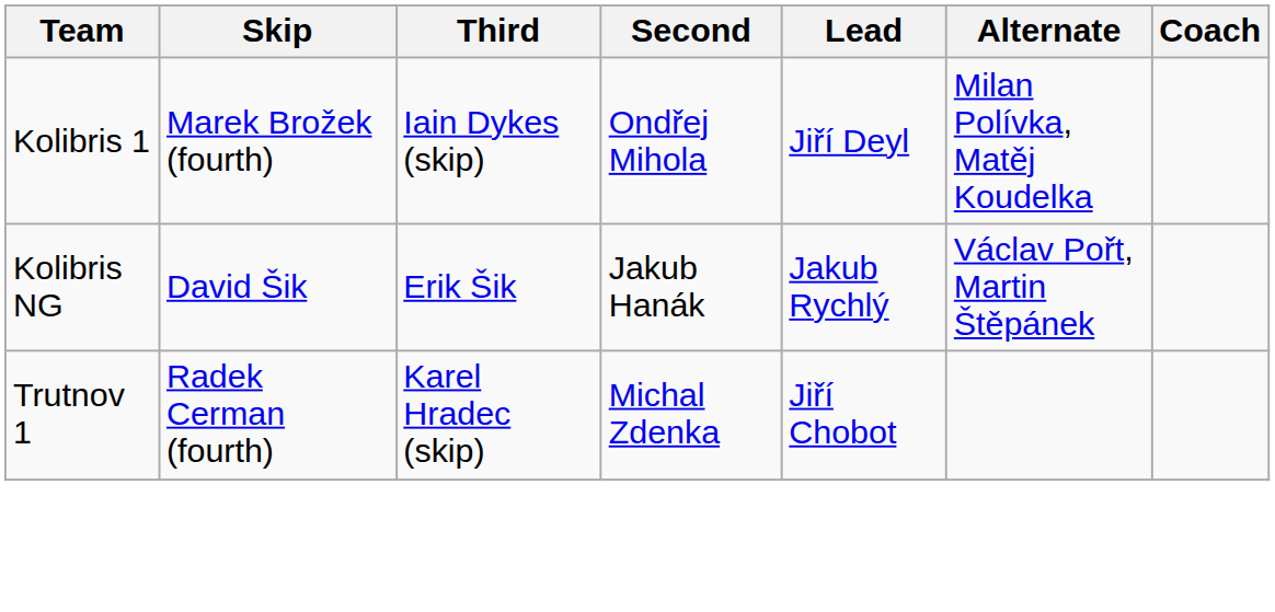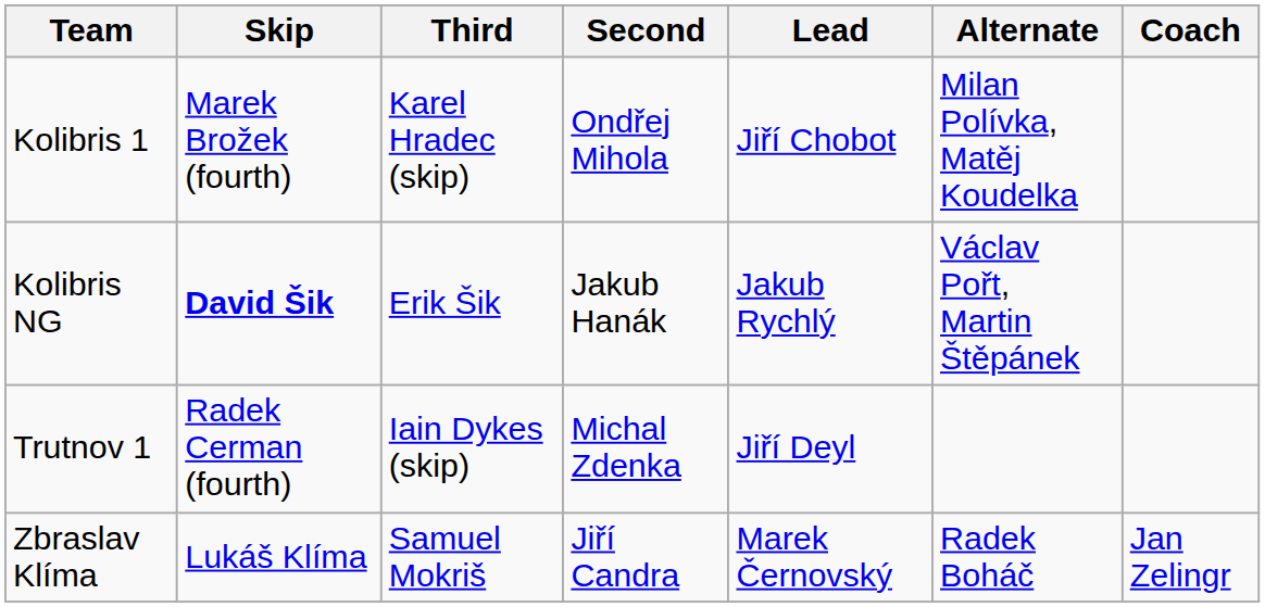Kolibris 1 | Third: Iain Dykes (skip) -> Karel Hradec (skip)
Kolibris 1 | Lead: Jiří Deyl -> Jiří Chobot
Kolibris NG | Skip: normal -> bold
Trutnov 1 | Third: Karel Hradec (skip) -> Iain Dykes (skip)
Trutnov 1 | Lead: Jiří Chobot -> Jiří Deyl
+ row: Zbraslav Klíma | Lukáš Klíma | Samuel Mokriš | Jiří Candra | Marek Černovský | Radek Boháč | Jan Zelingr
